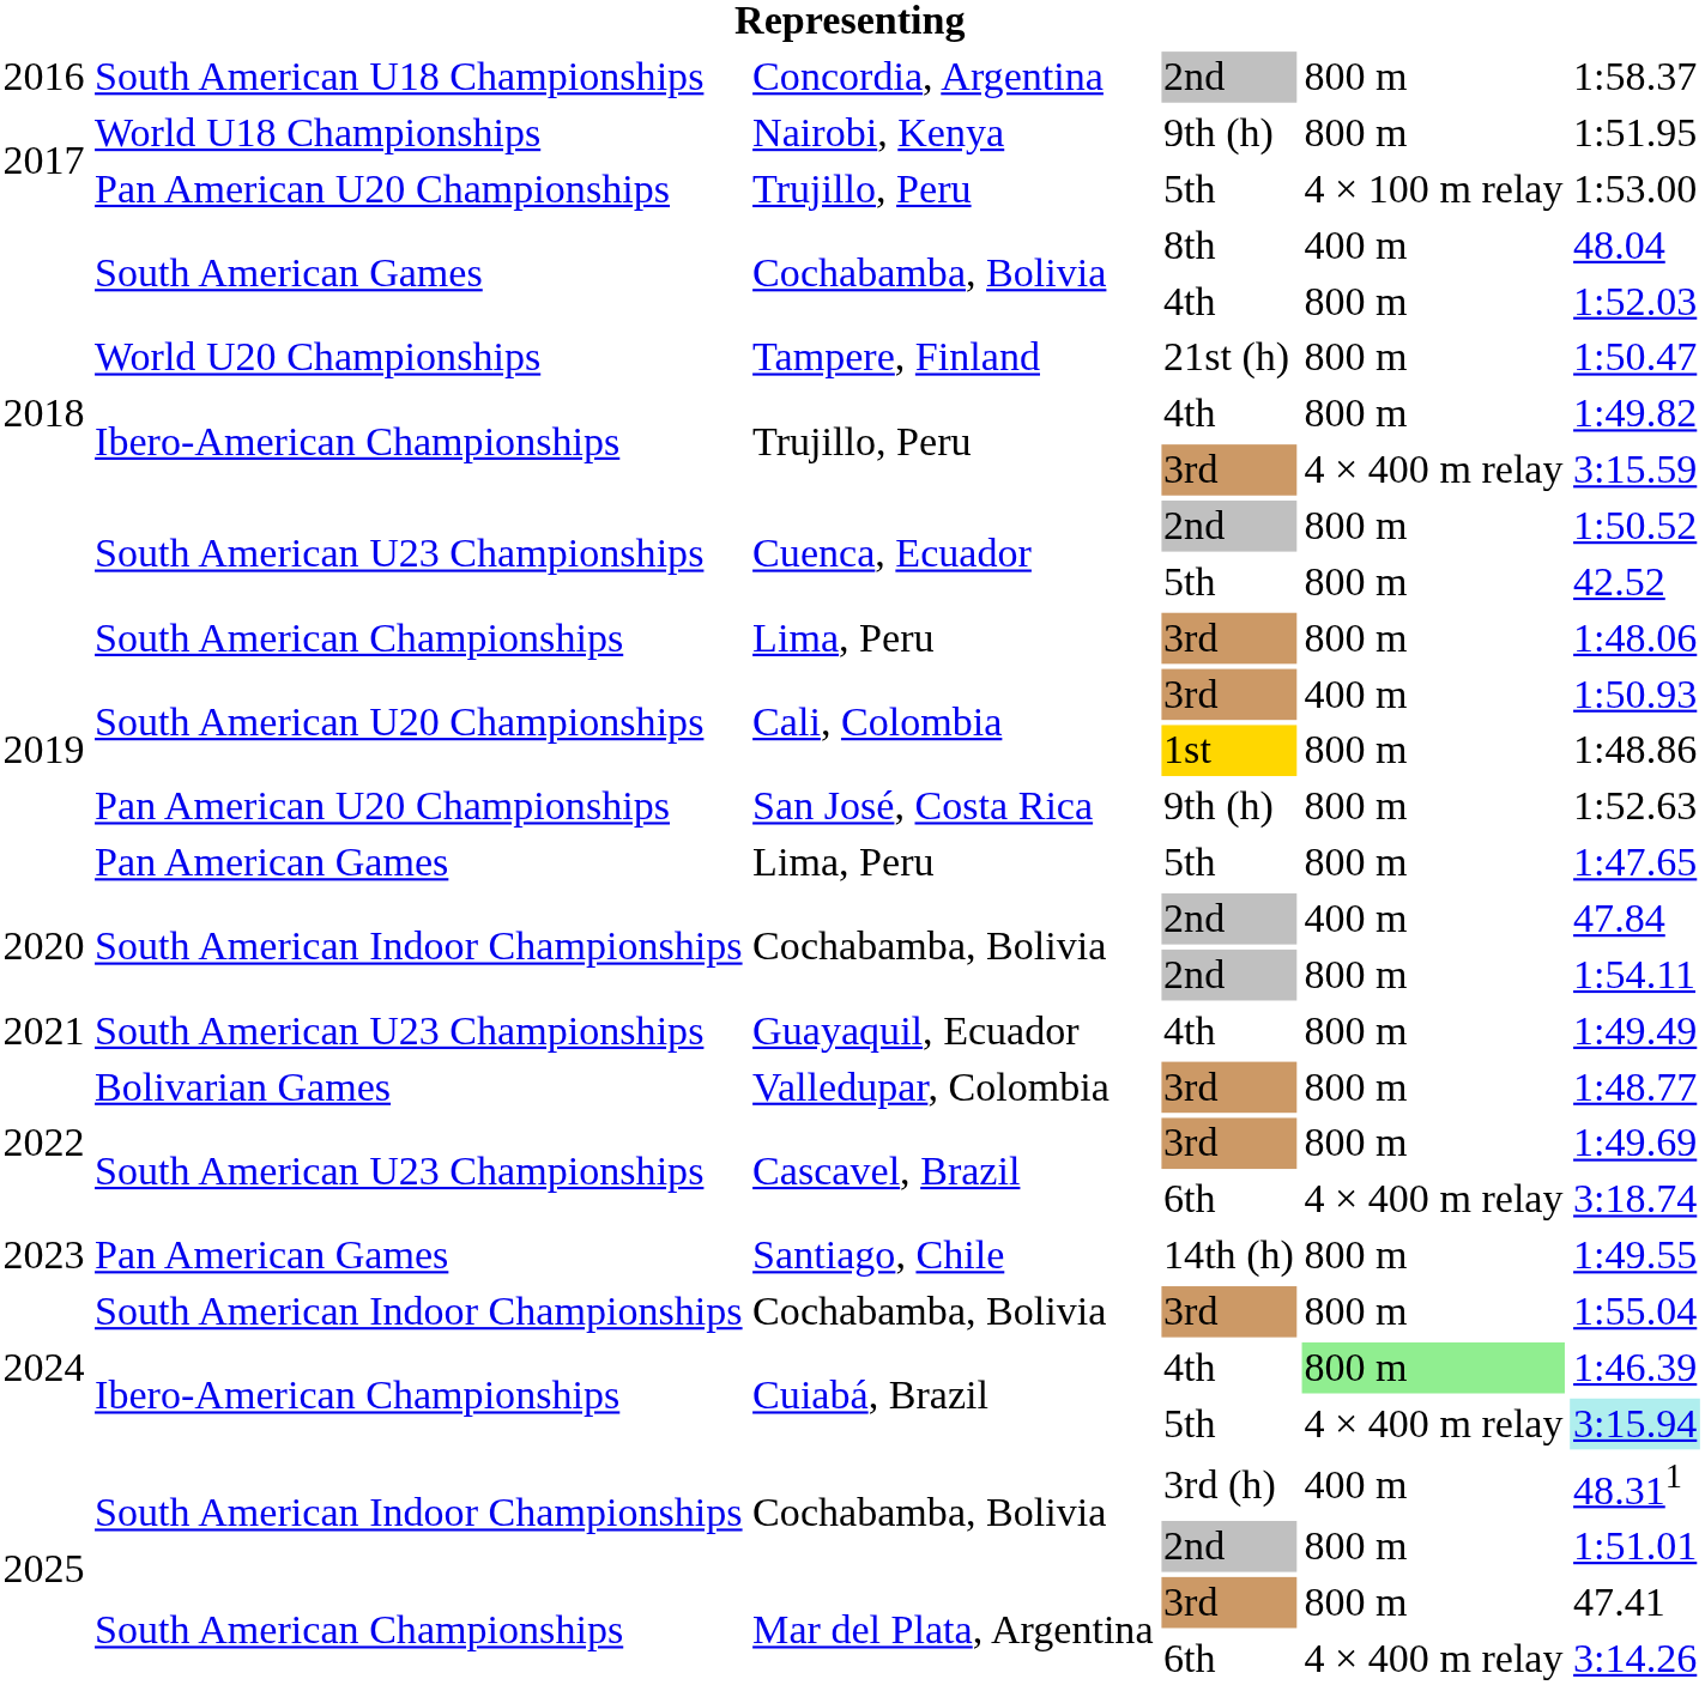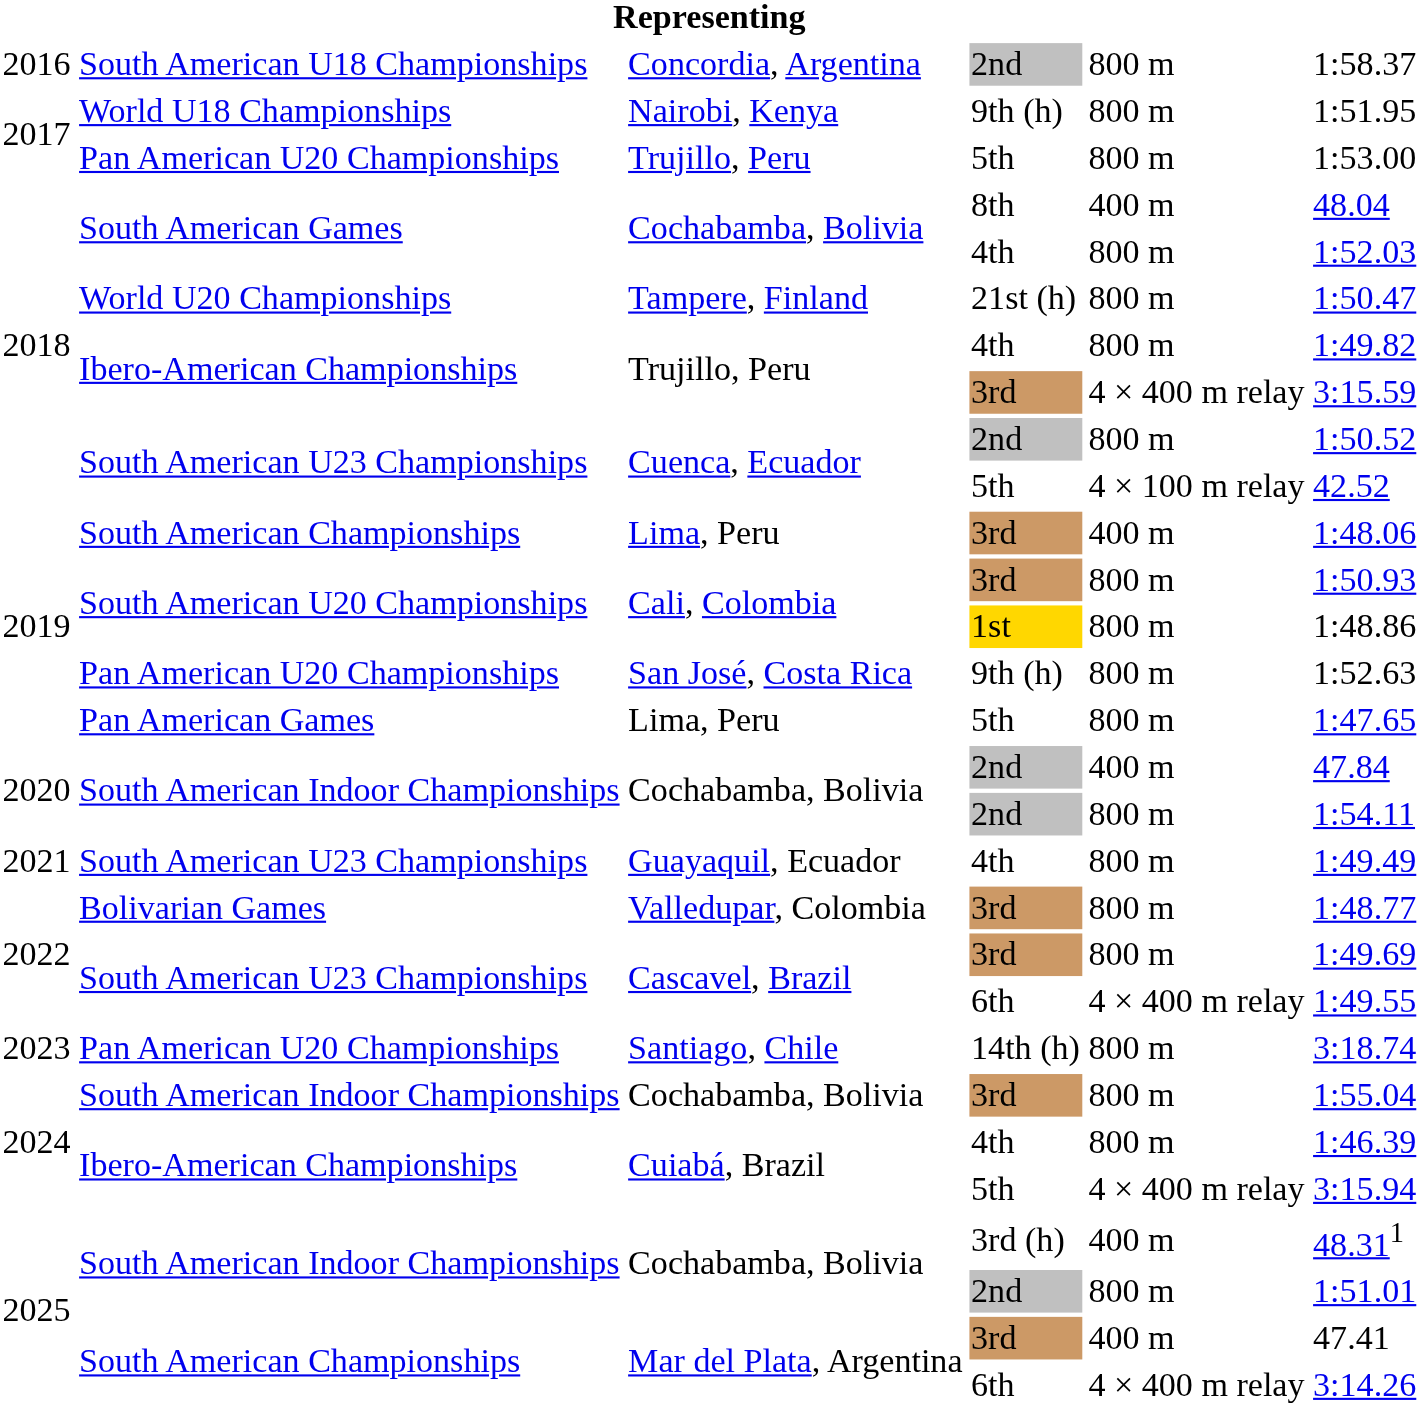Trujillo, Peru / 5th | column 5: 4 × 100 m relay -> 800 m
Cuenca, Ecuador / 5th | column 5: 800 m -> 4 × 100 m relay
Lima, Peru / 3rd | column 5: 800 m -> 400 m
Cali, Colombia / 3rd | column 5: 400 m -> 800 m
Cascavel, Brazil / 6th | column 6: 3:18.74 -> 1:49.55
Santiago, Chile | column 2: Pan American Games -> Pan American U20 Championships
Santiago, Chile | column 6: 1:49.55 -> 3:18.74
Cuiabá, Brazil / 4th | column 5: lightgreen background -> no background
Cuiabá, Brazil / 5th | column 6: paleturquoise background -> no background
Mar del Plata, Argentina / 3rd | column 5: 800 m -> 400 m
